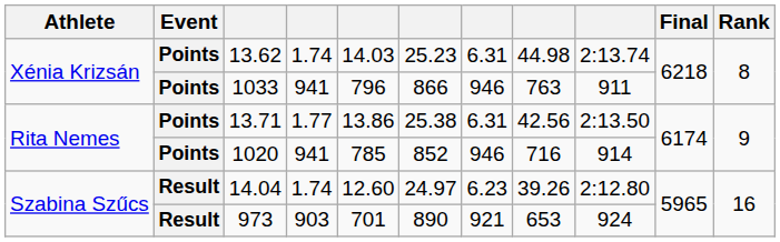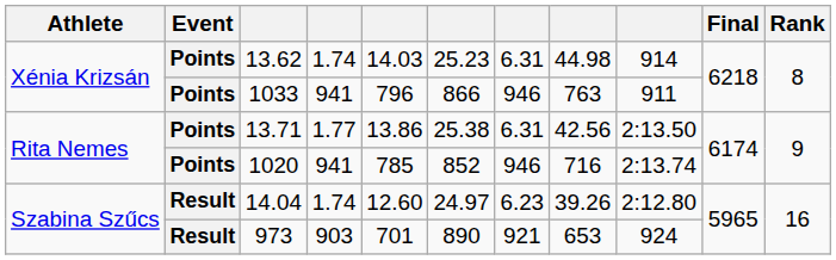13.62 | column 9: 2:13.74 -> 914
1020 | column 9: 914 -> 2:13.74
